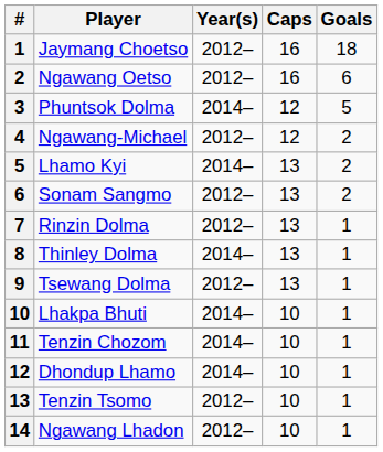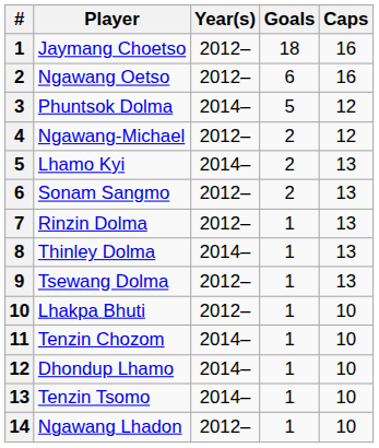columns swapped: Goals <-> Caps
Lhakpa Bhuti | Year(s): 2014– -> 2012–
Tenzin Tsomo | Year(s): 2012– -> 2014–
